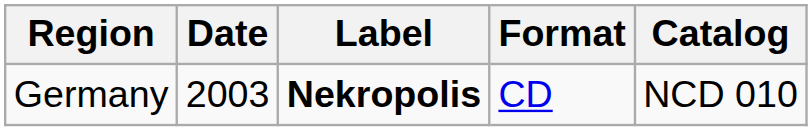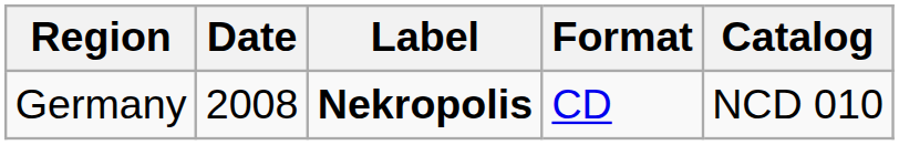Germany | Date: 2003 -> 2008
